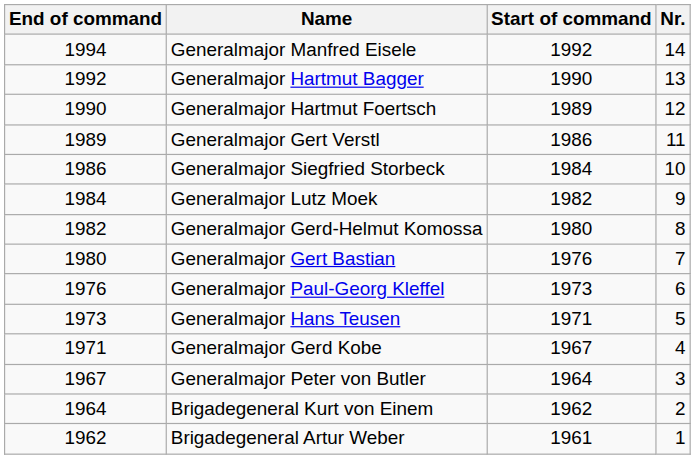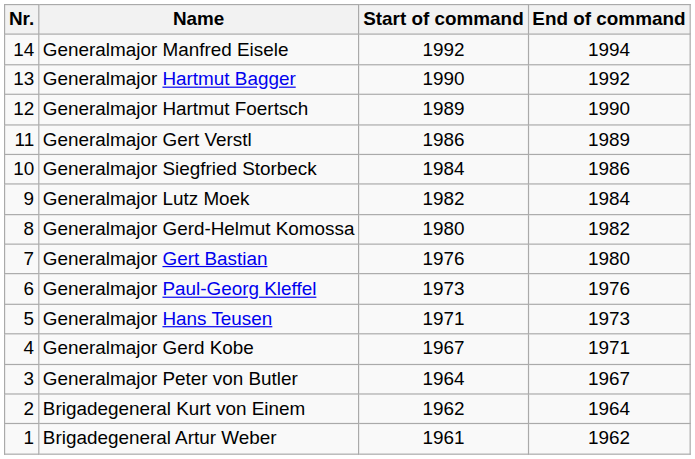columns swapped: Nr. <-> End of command
